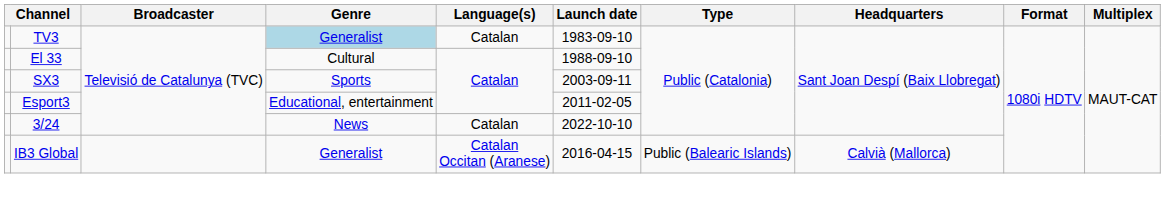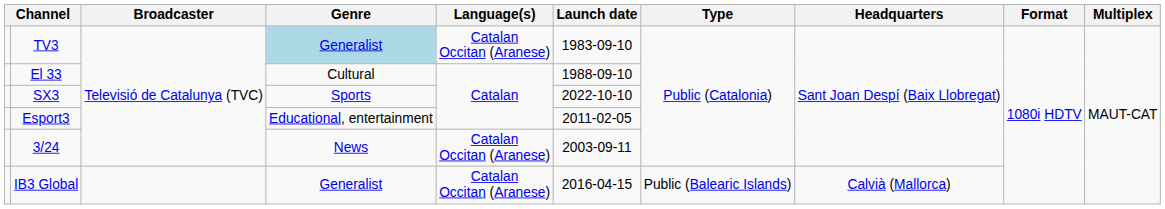TV3 | Language(s): Catalan -> Catalan Occitan (Aranese)
SX3 | Launch date: 2003-09-11 -> 2022-10-10
3/24 | Language(s): Catalan -> Catalan Occitan (Aranese)
3/24 | Launch date: 2022-10-10 -> 2003-09-11
